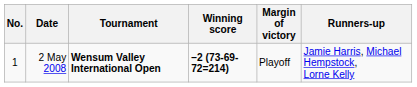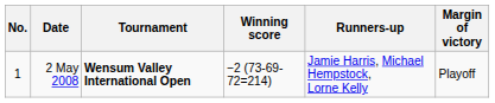columns swapped: Margin of victory <-> Runners-up
2 May 2008 | Winning score: bold -> normal
